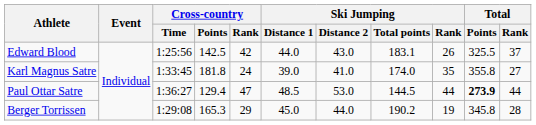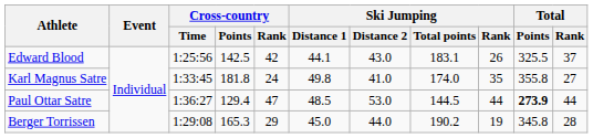Edward Blood | Ski Jumping / Distance 1: 44.0 -> 44.1
Karl Magnus Satre | Ski Jumping / Distance 1: 39.0 -> 49.8
